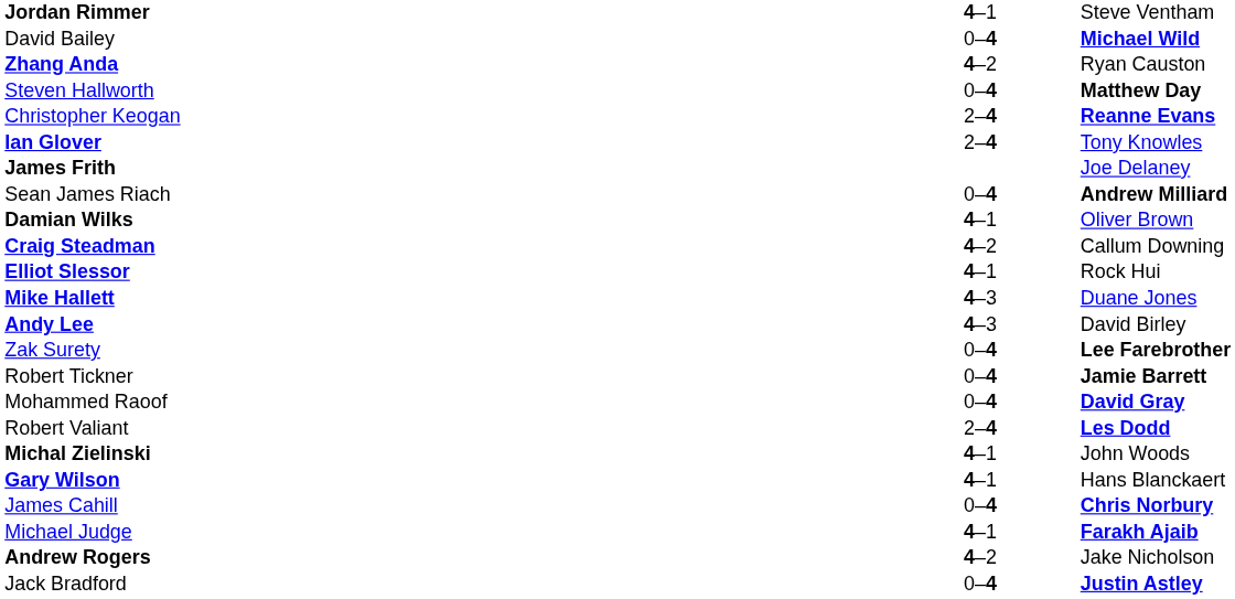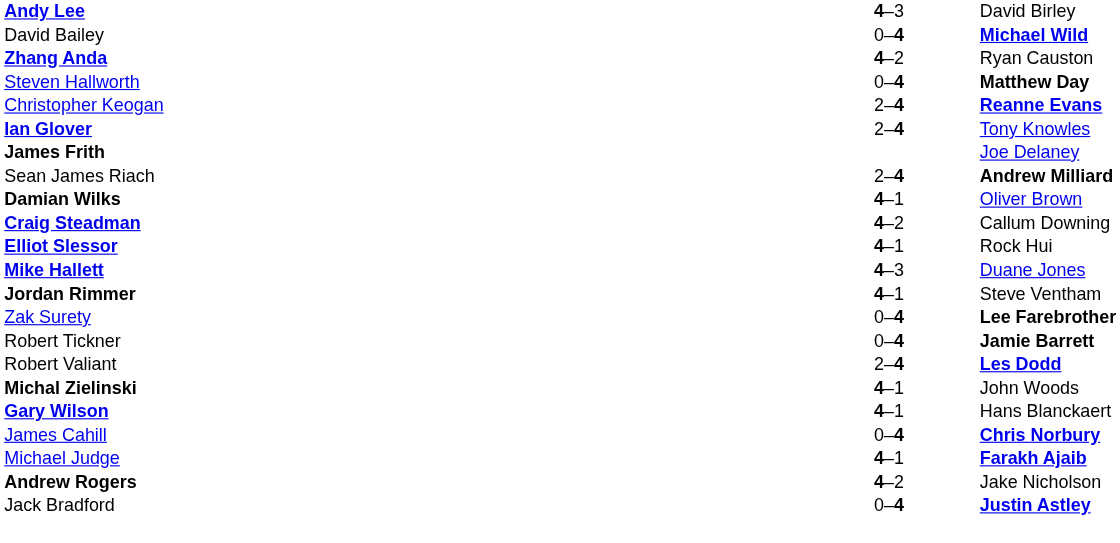rows swapped: Andy Lee <-> Jordan Rimmer
Sean James Riach | column 2: 0–4 -> 2–4
- row: Mohammed Raoof | 0–4 | David Gray
